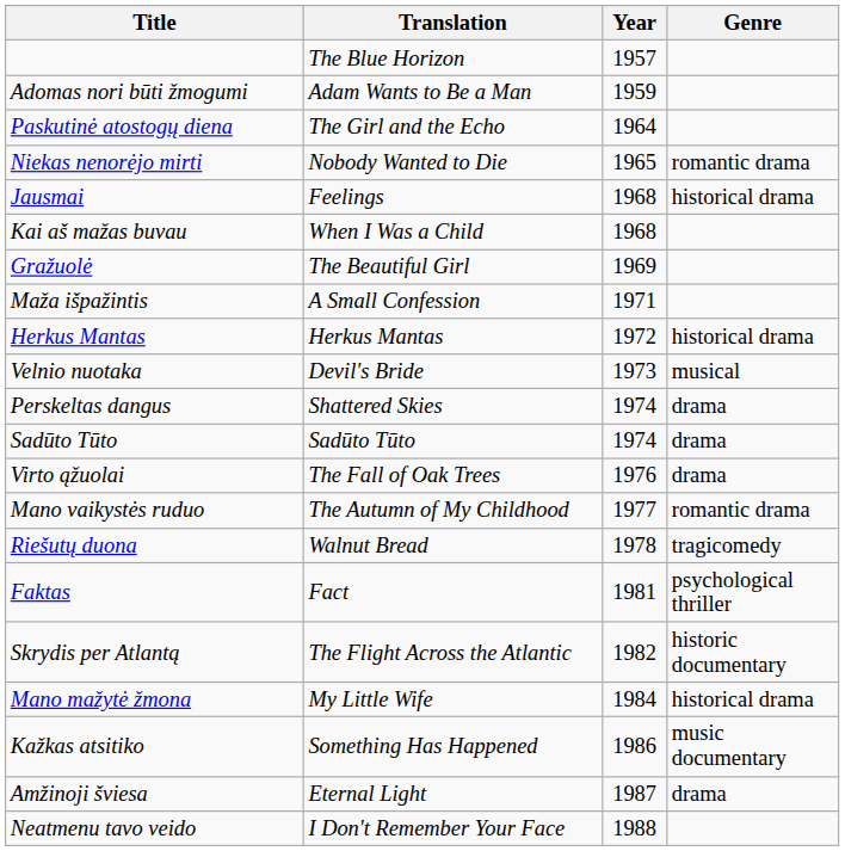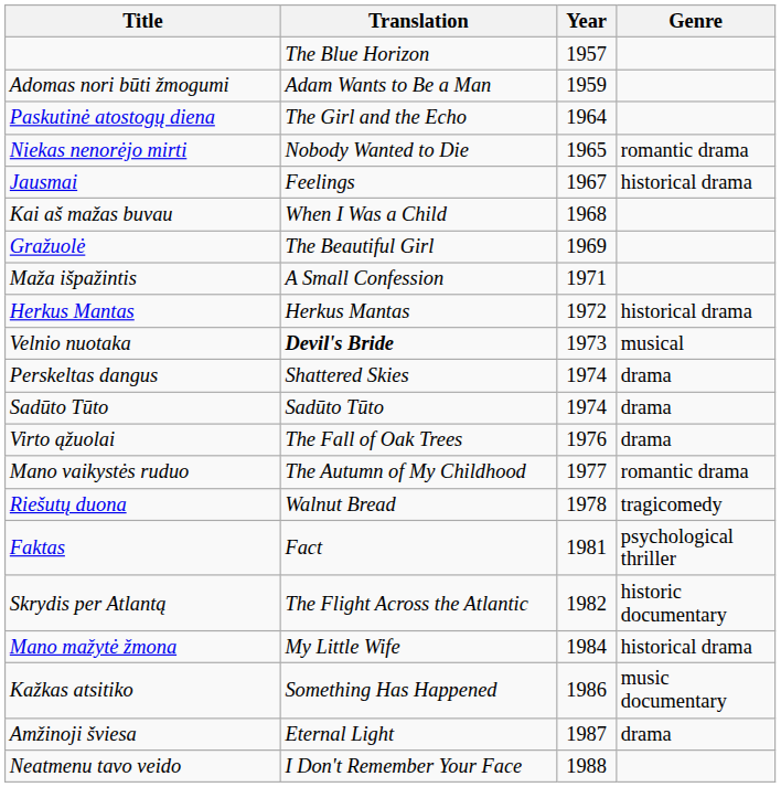Jausmai | Year: 1968 -> 1967
Velnio nuotaka | Translation: normal -> bold
